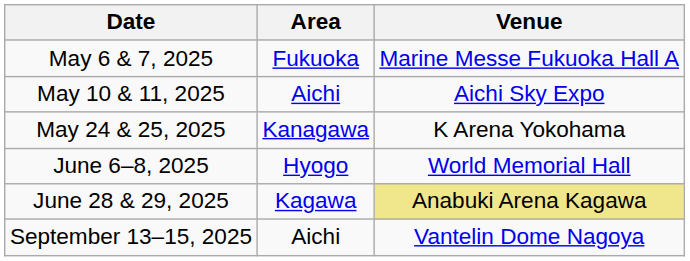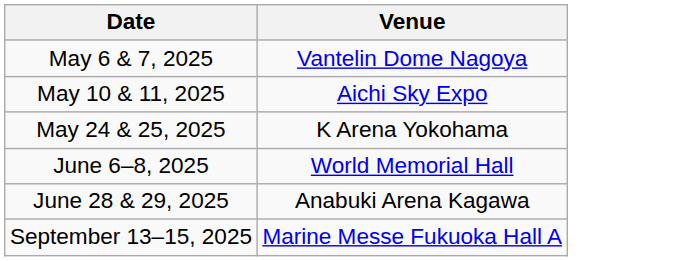- column: Area | Fukuoka | Aichi | Kanagawa | Hyogo | Kagawa | Aichi
May 6 & 7, 2025 | Venue: Marine Messe Fukuoka Hall A -> Vantelin Dome Nagoya
June 28 & 29, 2025 | Venue: khaki background -> no background
September 13–15, 2025 | Venue: Vantelin Dome Nagoya -> Marine Messe Fukuoka Hall A
